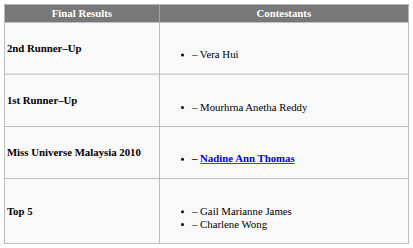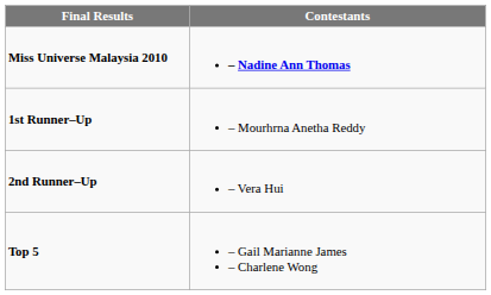rows swapped: Miss Universe Malaysia 2010 <-> 2nd Runner–Up
